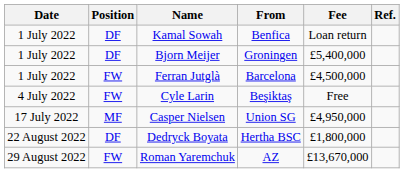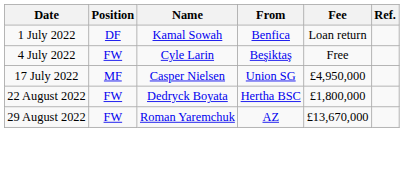- row: 1 July 2022 | DF | Bjorn Meijer | Groningen | £5,400,000
- row: 1 July 2022 | FW | Ferran Jutglà | Barcelona | £4,500,000
Dedryck Boyata | Position: DF -> FW
